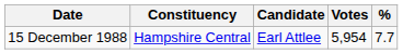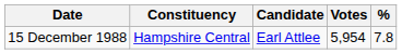15 December 1988 | %: 7.7 -> 7.8
